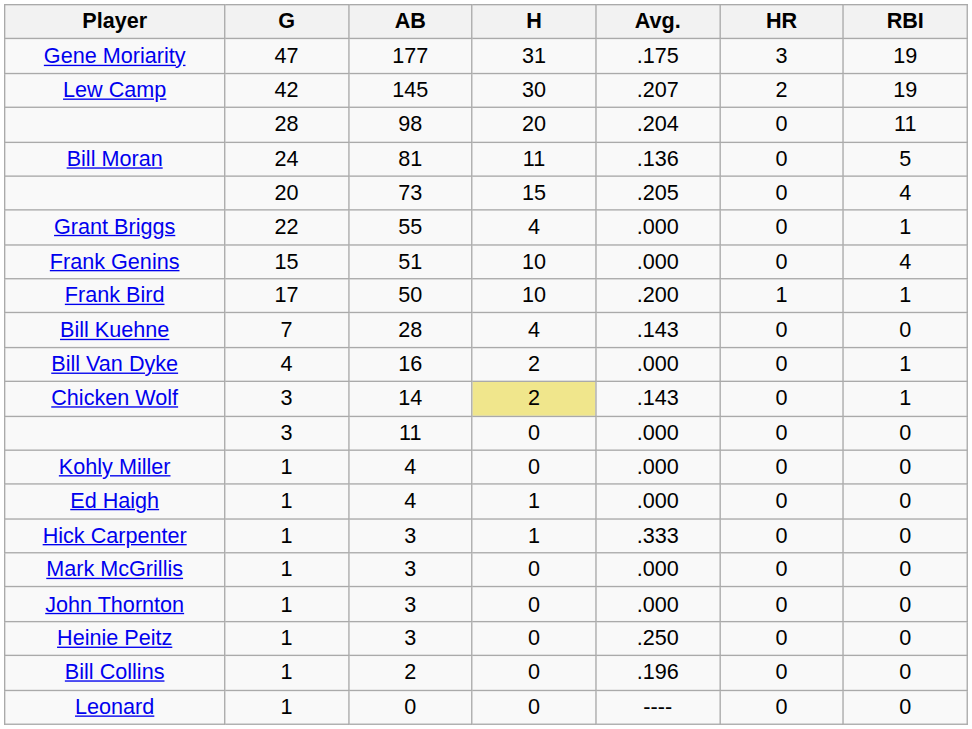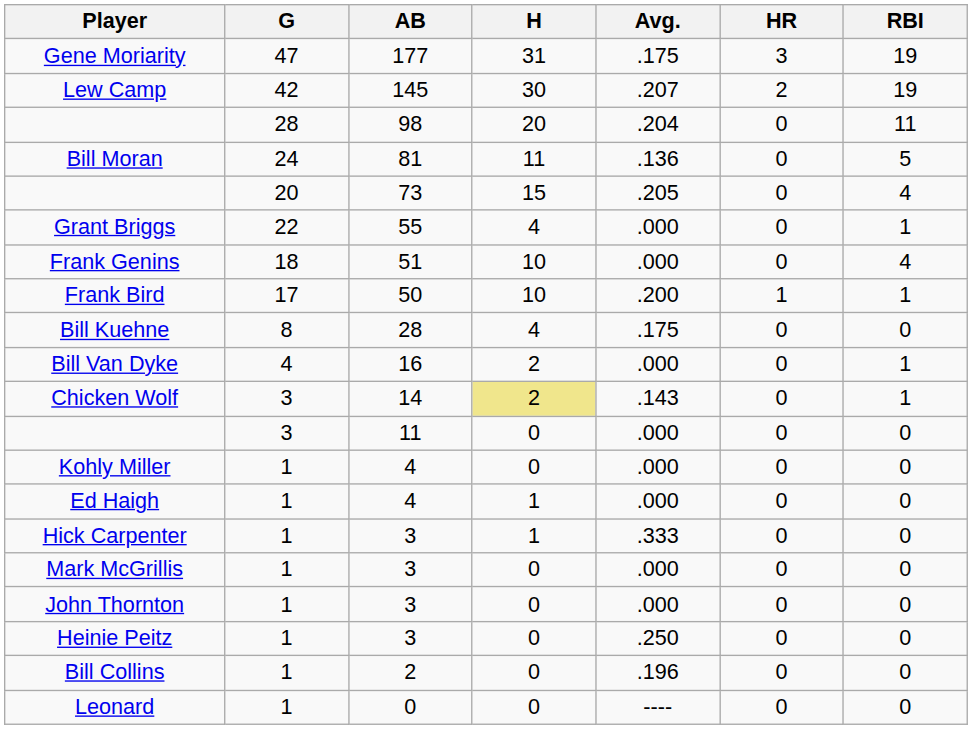Frank Genins | G: 15 -> 18
Bill Kuehne | G: 7 -> 8
Bill Kuehne | Avg.: .143 -> .175
